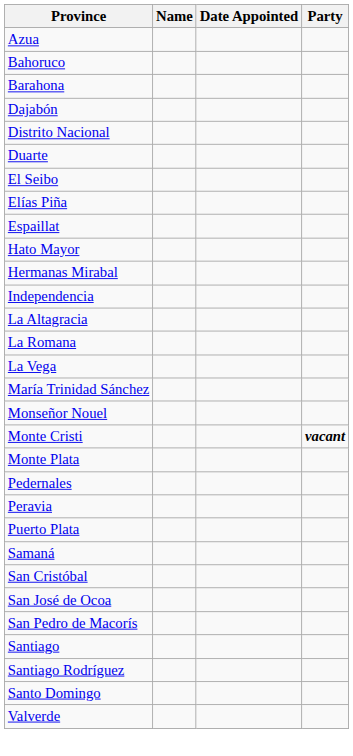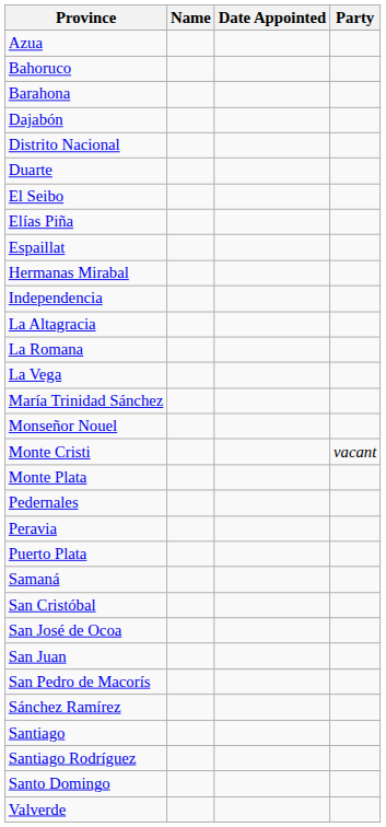- row: Hato Mayor
Monte Cristi | Party: bold -> normal
+ row: San Juan
+ row: Sánchez Ramírez
